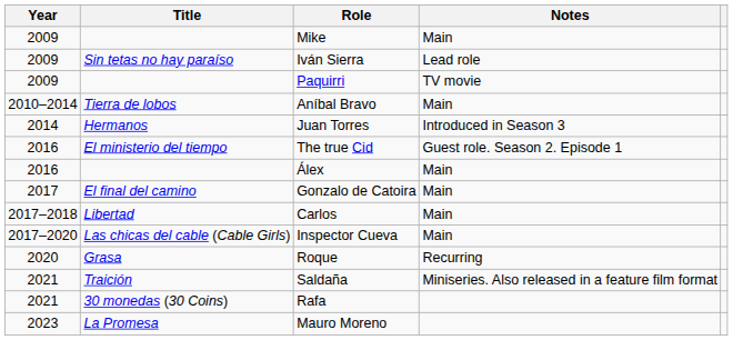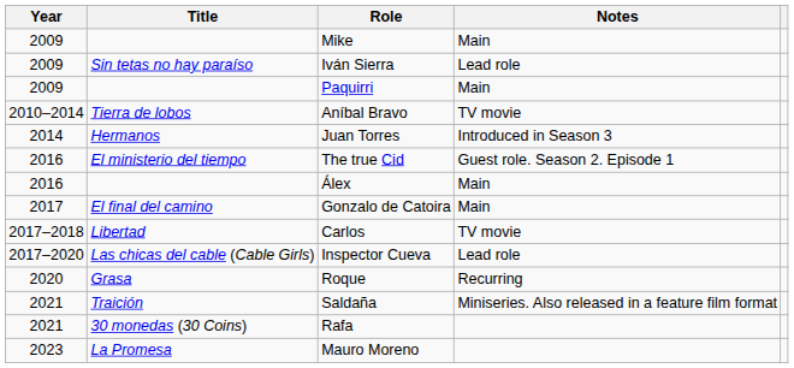Paquirri | Notes: TV movie -> Main
Aníbal Bravo | Notes: Main -> TV movie
Carlos | Notes: Main -> TV movie
Inspector Cueva | Notes: Main -> Lead role
